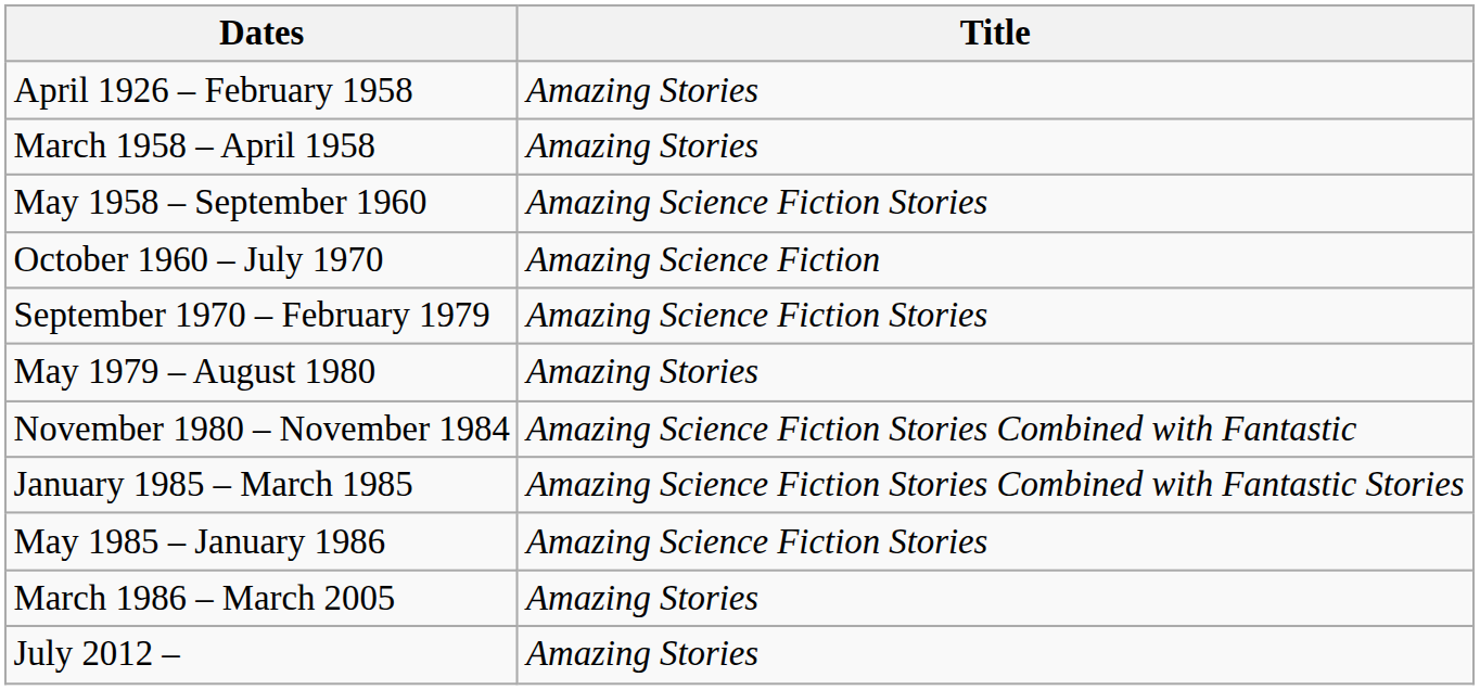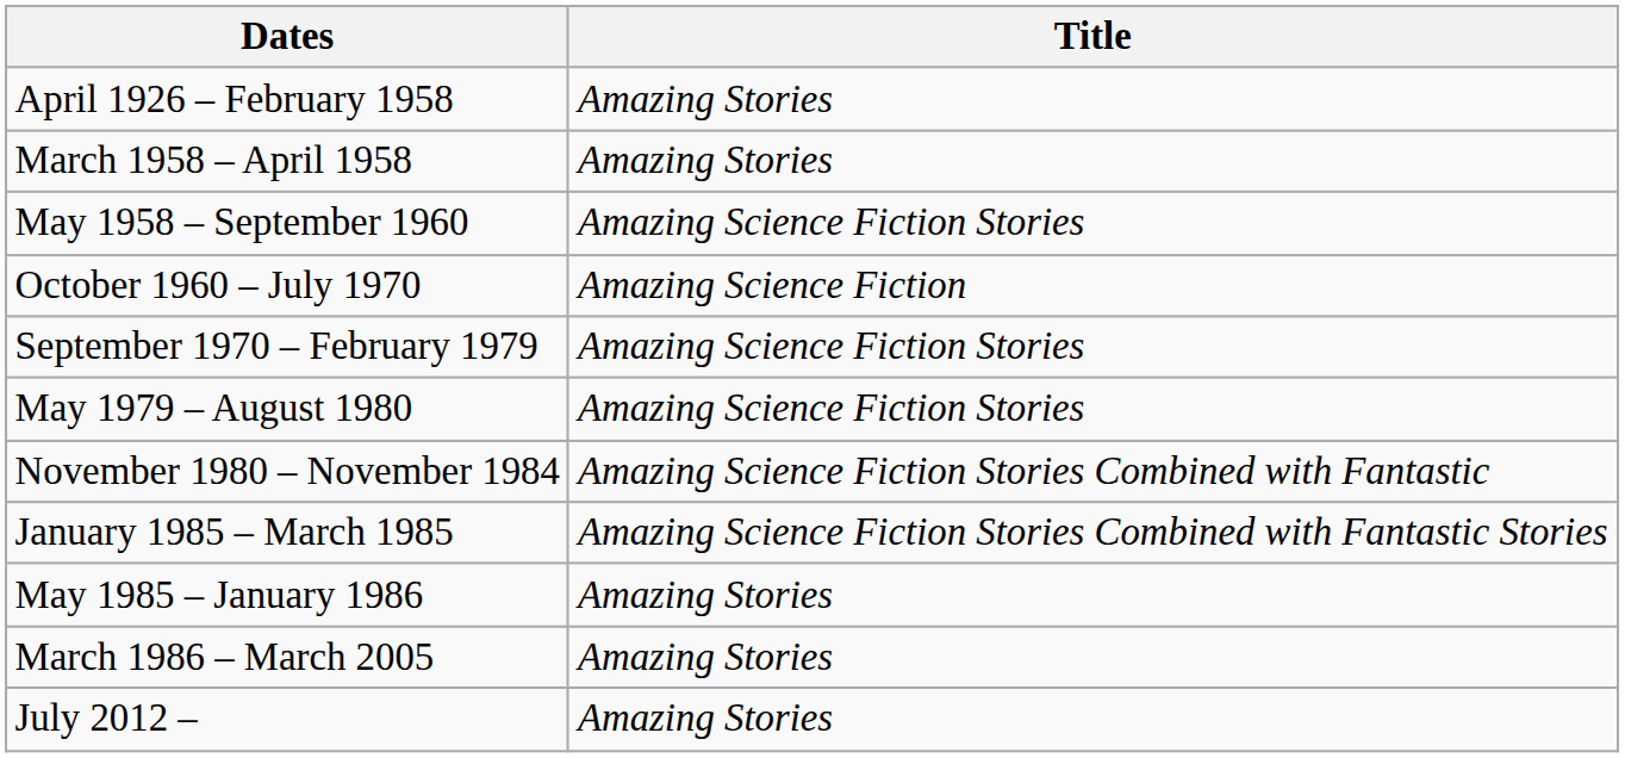May 1979 – August 1980 | Title: Amazing Stories -> Amazing Science Fiction Stories
May 1985 – January 1986 | Title: Amazing Science Fiction Stories -> Amazing Stories
